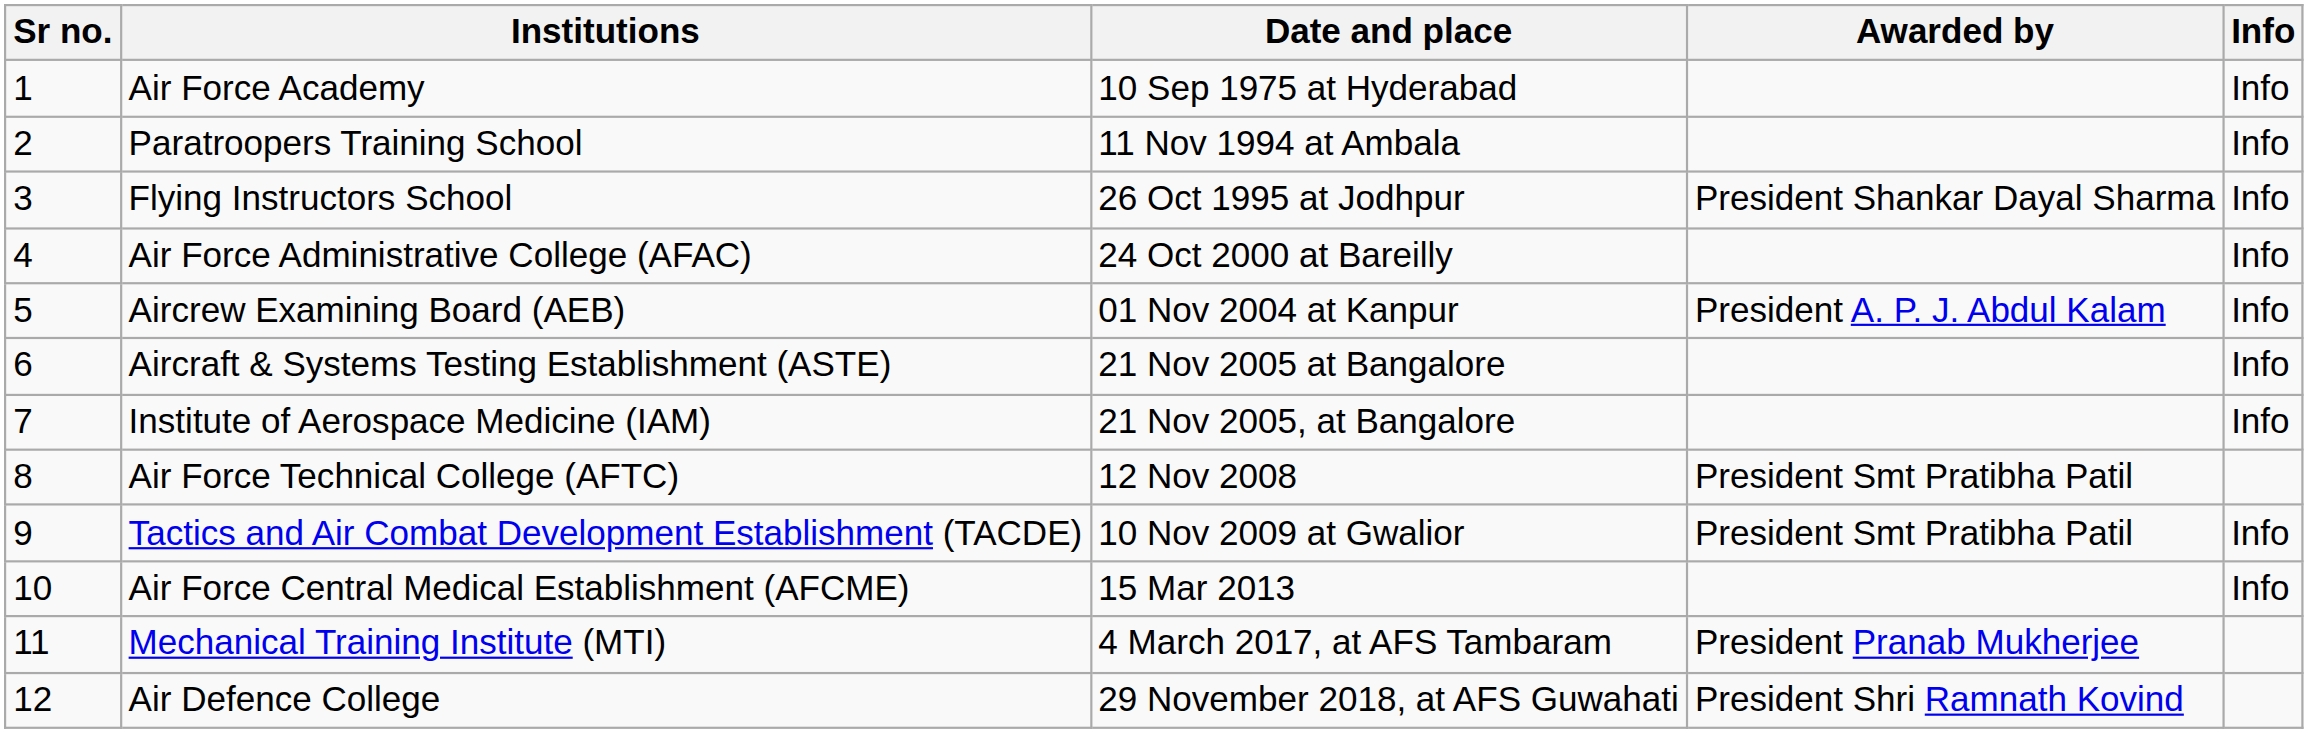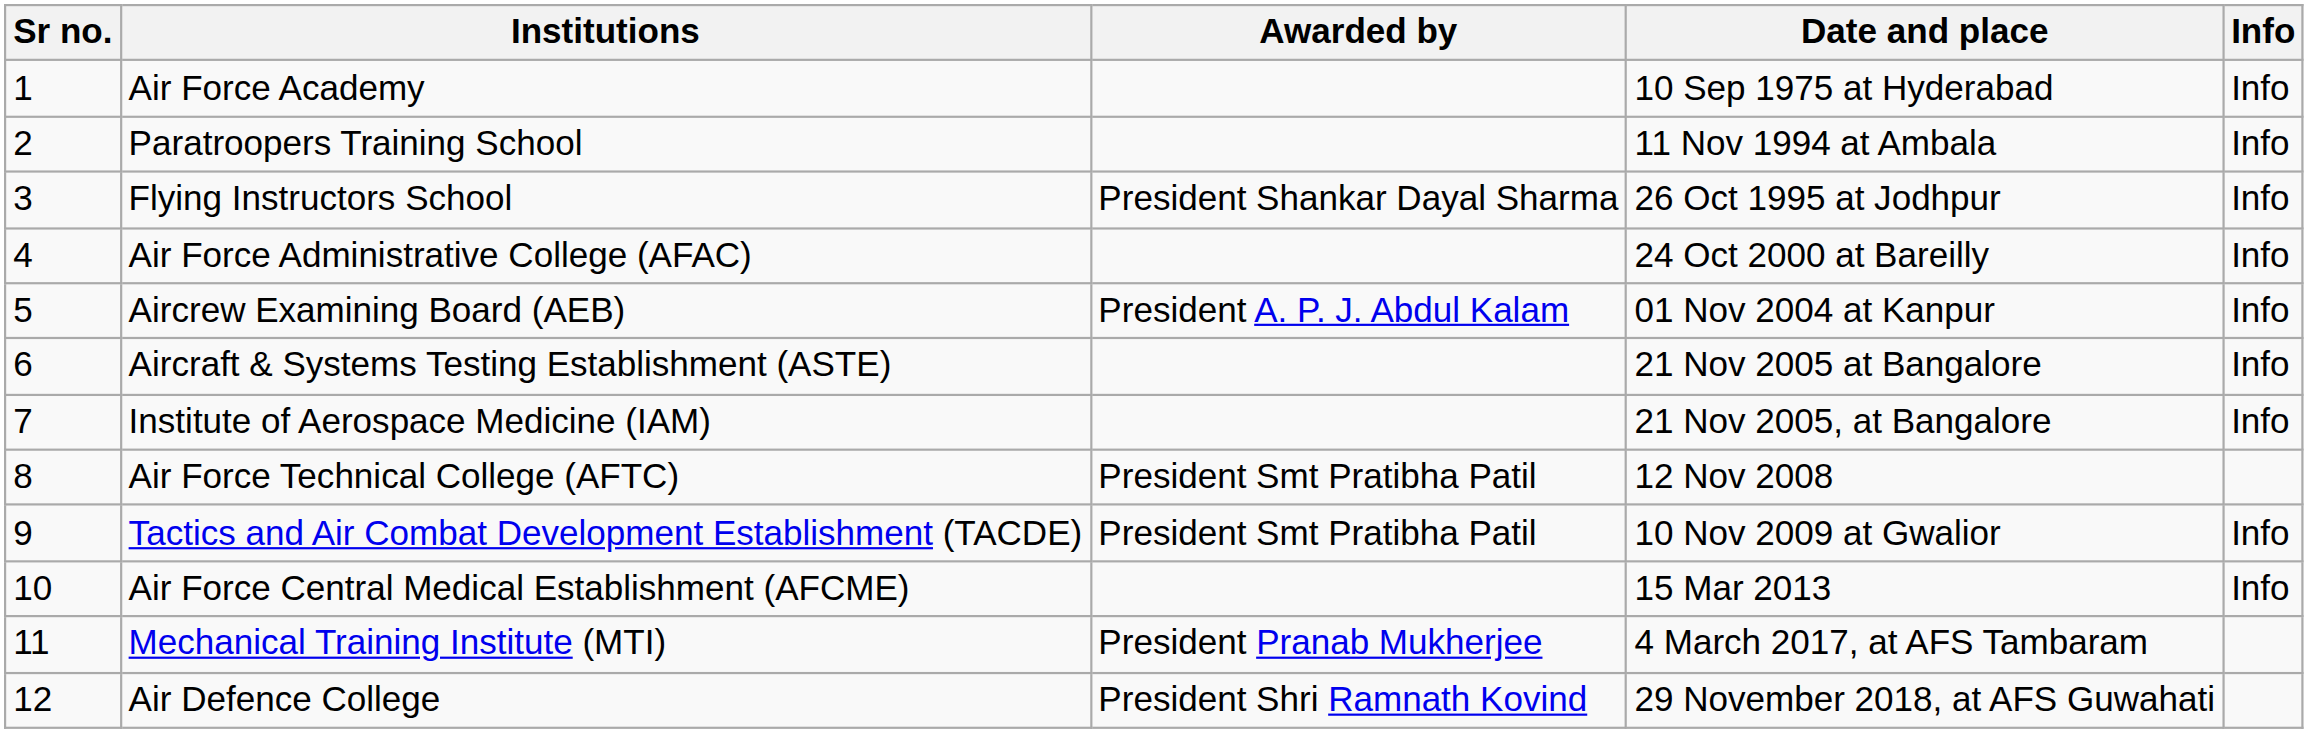columns swapped: Date and place <-> Awarded by
